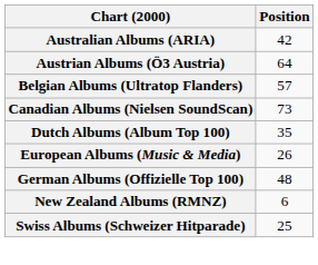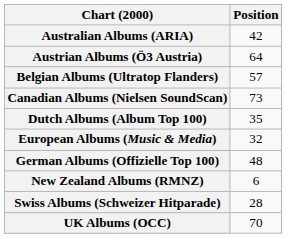European Albums (Music & Media) | Position: 26 -> 32
Swiss Albums (Schweizer Hitparade) | Position: 25 -> 28
+ row: UK Albums (OCC) | 70
